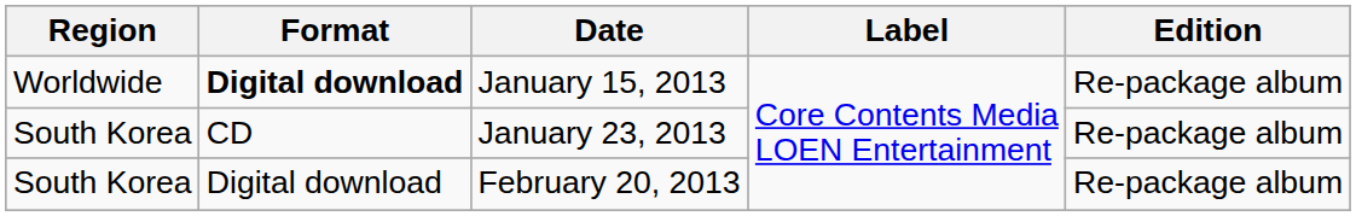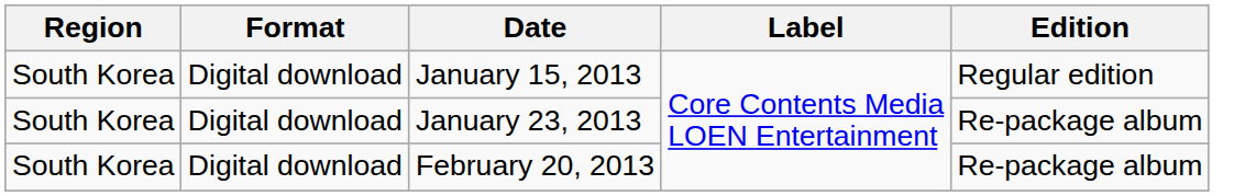January 15, 2013 | Region: Worldwide -> South Korea
January 15, 2013 | Format: bold -> normal
January 15, 2013 | Edition: Re-package album -> Regular edition
January 23, 2013 | Format: CD -> Digital download
